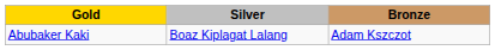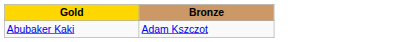- column: Silver | Boaz Kiplagat Lalang
